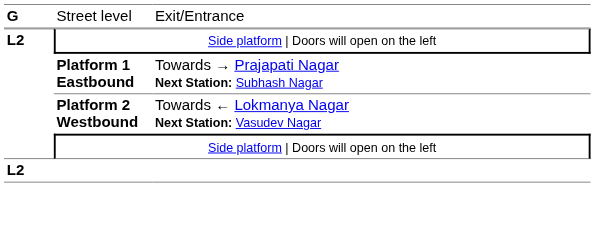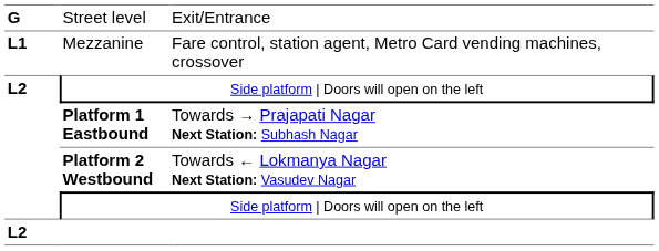+ row: L1 | Mezzanine | Fare control, station agent, Metro Card vending machines, crossover
